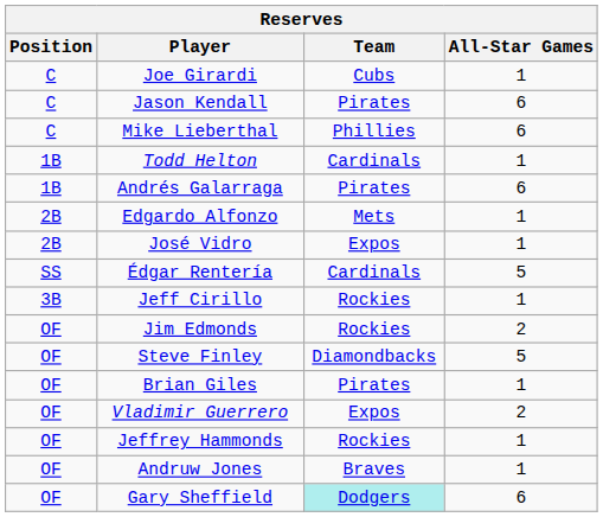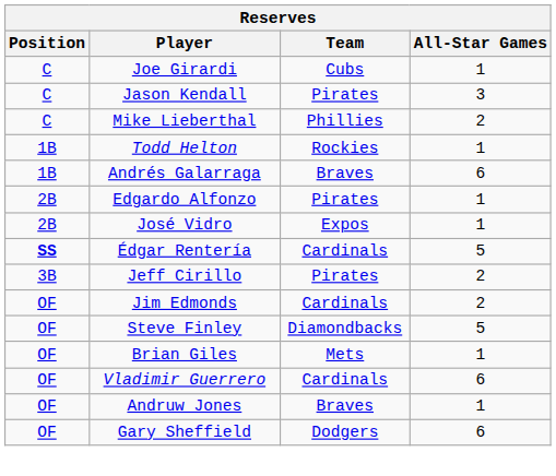Jason Kendall | All-Star Games: 6 -> 3
Mike Lieberthal | All-Star Games: 6 -> 2
Todd Helton | Team: Cardinals -> Rockies
Andrés Galarraga | Team: Pirates -> Braves
Edgardo Alfonzo | Team: Mets -> Pirates
Édgar Rentería | Position: normal -> bold
Jeff Cirillo | Team: Rockies -> Pirates
Jeff Cirillo | All-Star Games: 1 -> 2
Jim Edmonds | Team: Rockies -> Cardinals
Brian Giles | Team: Pirates -> Mets
Vladimir Guerrero | Team: Expos -> Cardinals
Vladimir Guerrero | All-Star Games: 2 -> 6
- row: OF | Jeffrey Hammonds | Rockies | 1
Gary Sheffield | Team: paleturquoise background -> no background
